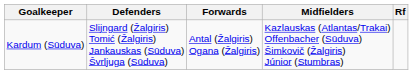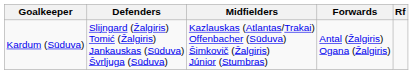columns swapped: Midfielders <-> Forwards
